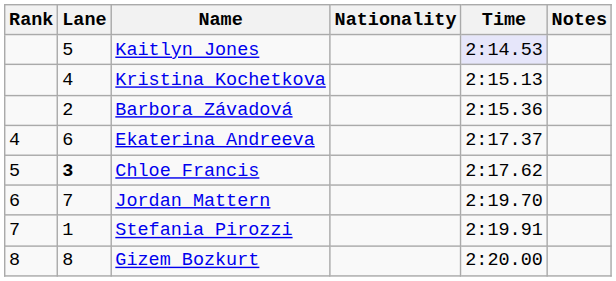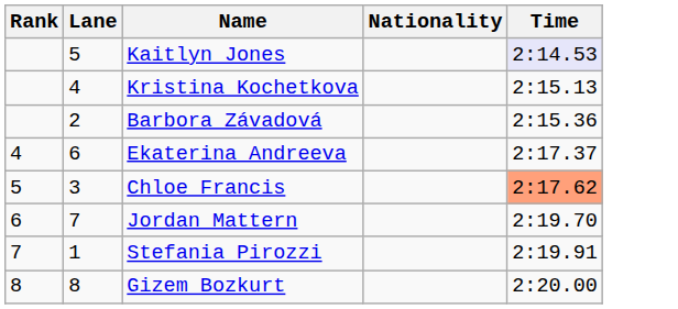- column: Notes
Chloe Francis | Lane: bold -> normal
Chloe Francis | Time: no background -> lightsalmon background
